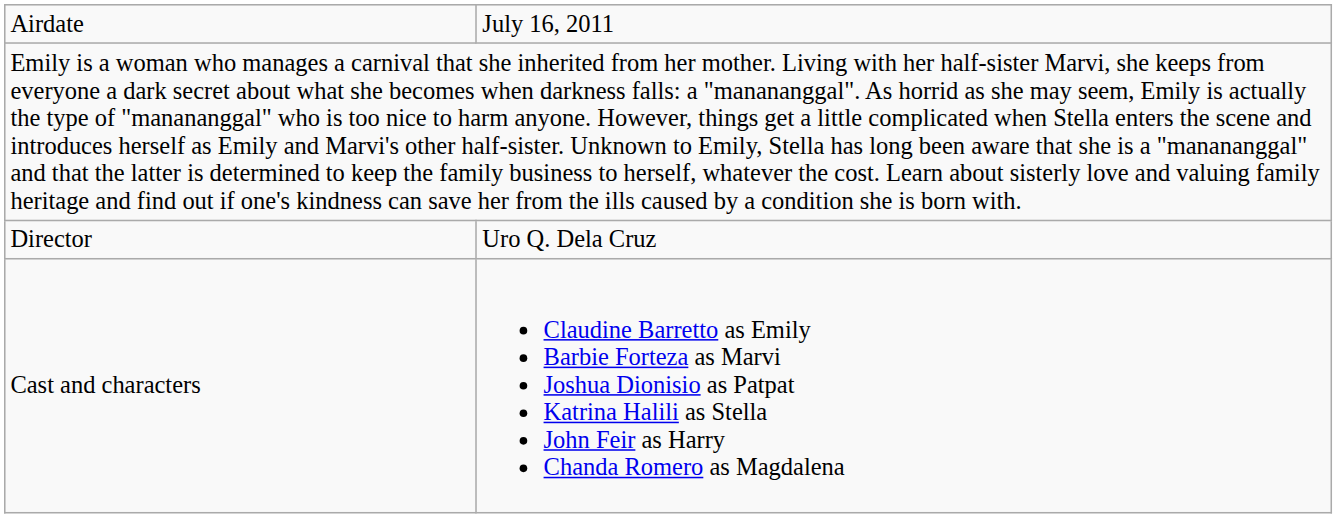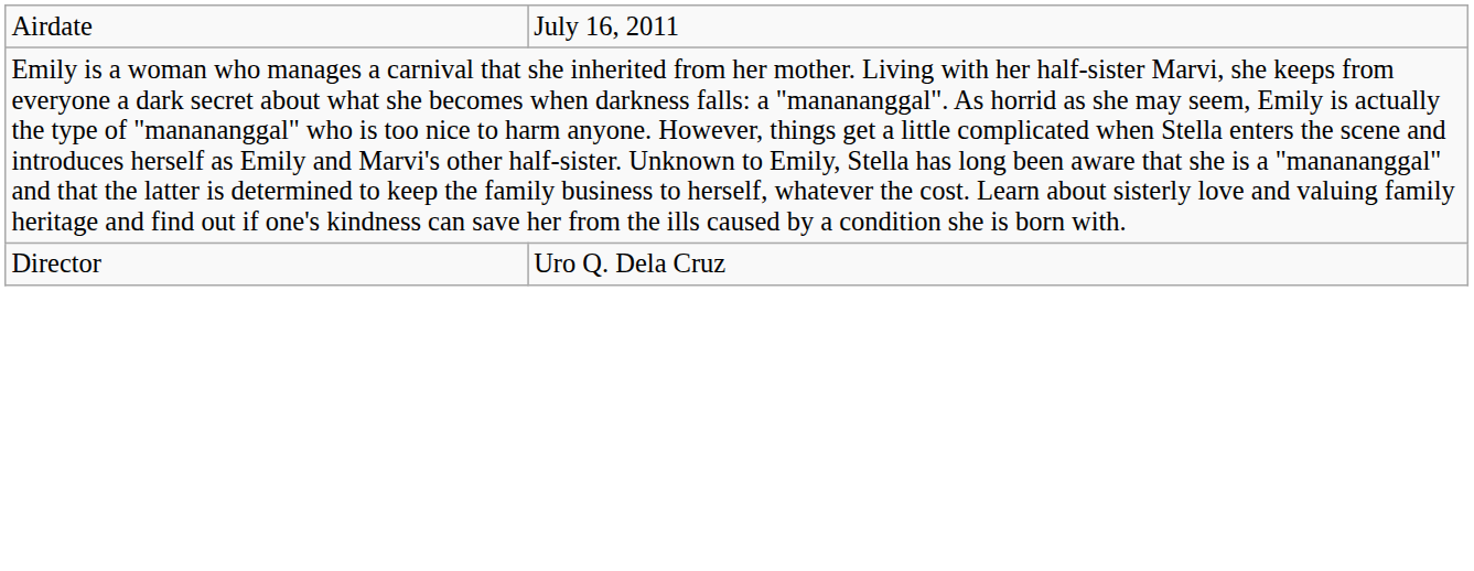- row: Cast and characters | Claudine Barretto as Emily Barbie Forteza as Marvi Joshua Dionisio as Patpat Katrina Halili as Stella John Feir as Harry Chanda Romero as Magdalena
